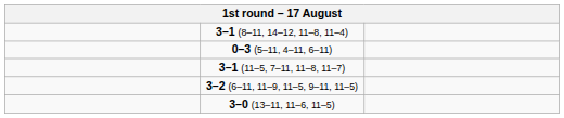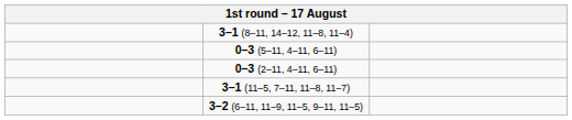+ row: 0–3 (2–11, 4–11, 6–11)
- row: 3–0 (13–11, 11–6, 11–5)
